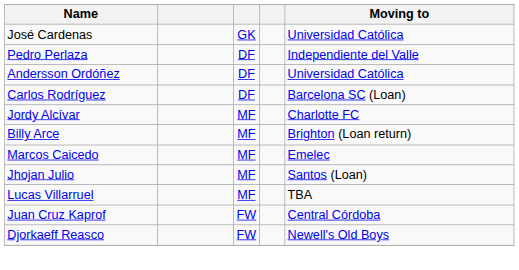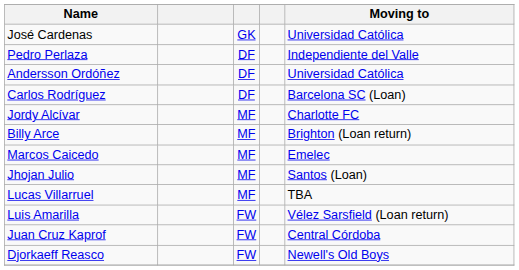+ row: Luis Amarilla | FW | Vélez Sarsfield (Loan return)
